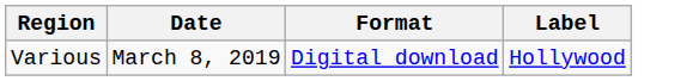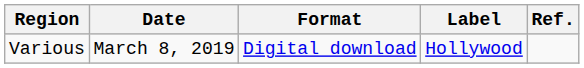+ column: Ref.
